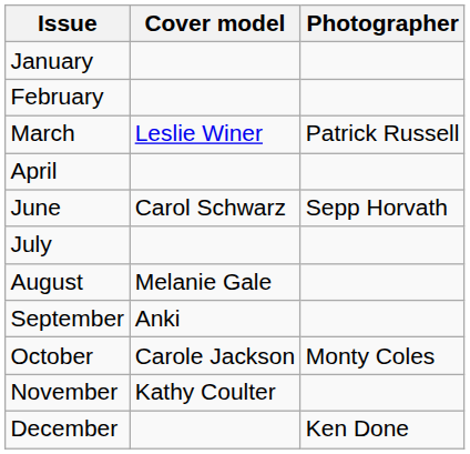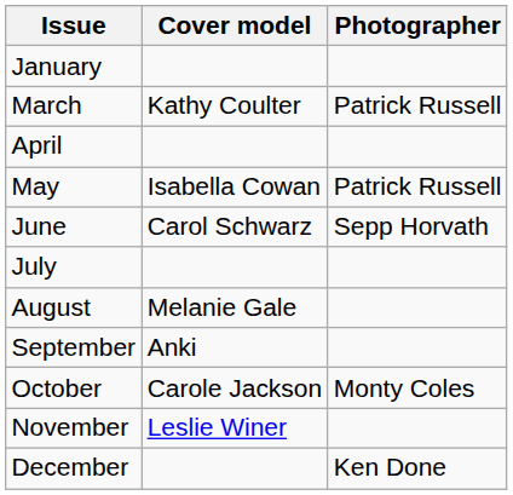- row: February
March | Cover model: Leslie Winer -> Kathy Coulter
+ row: May | Isabella Cowan | Patrick Russell
November | Cover model: Kathy Coulter -> Leslie Winer
